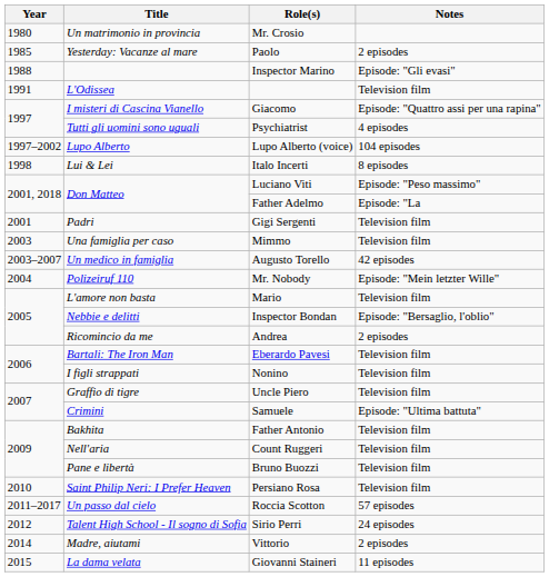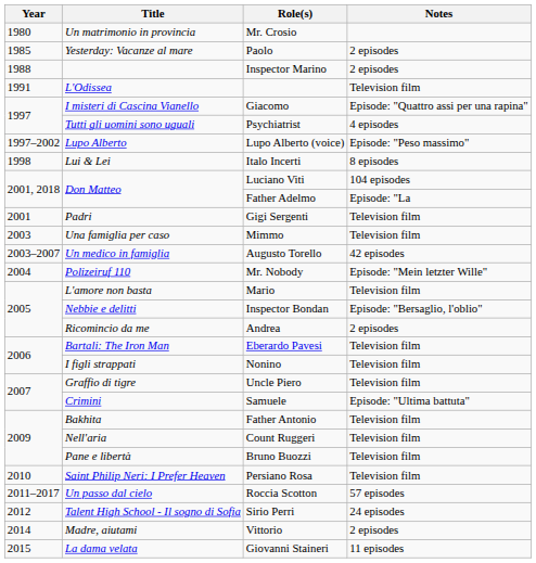Inspector Marino | Notes: Episode: "Gli evasi" -> 2 episodes
Lupo Alberto (voice) | Notes: 104 episodes -> Episode: "Peso massimo"
Luciano Viti | Notes: Episode: "Peso massimo" -> 104 episodes
